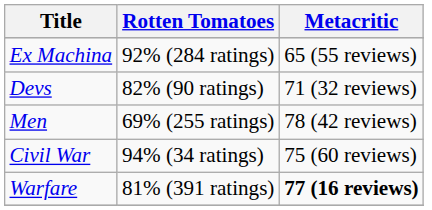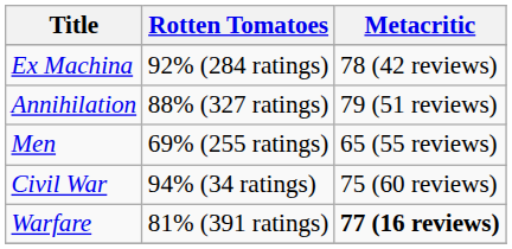Ex Machina | Metacritic: 65 (55 reviews) -> 78 (42 reviews)
+ row: Annihilation | 88% (327 ratings) | 79 (51 reviews)
- row: Devs | 82% (90 ratings) | 71 (32 reviews)
Men | Metacritic: 78 (42 reviews) -> 65 (55 reviews)
